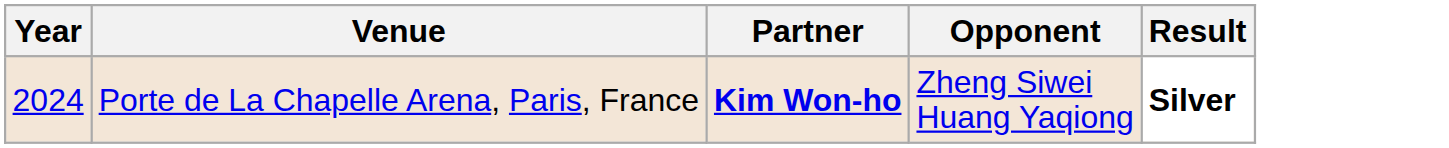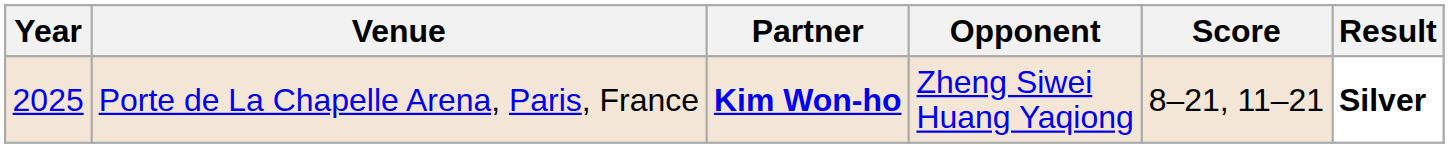+ column: Score | 8–21, 11–21
Porte de La Chapelle Arena, Paris, France | Year: 2024 -> 2025
